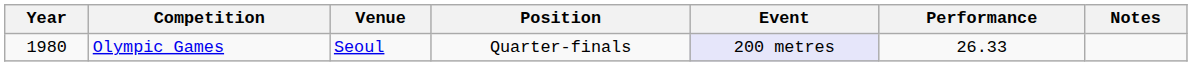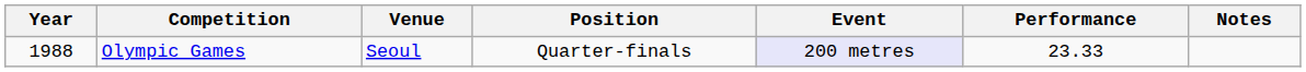Olympic Games | Year: 1980 -> 1988
Olympic Games | Performance: 26.33 -> 23.33
